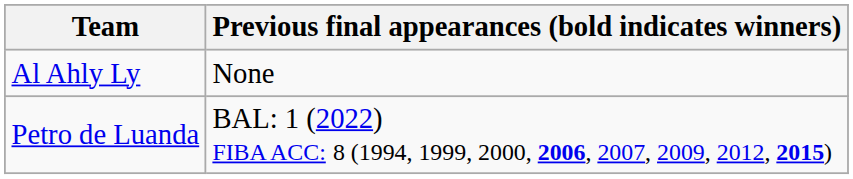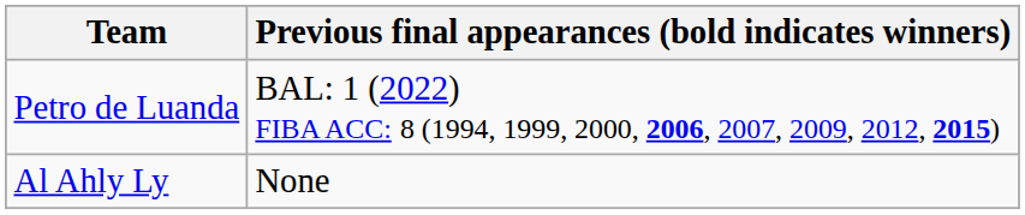rows swapped: Petro de Luanda <-> Al Ahly Ly
